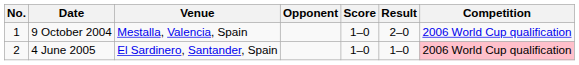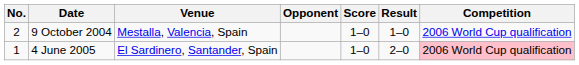9 October 2004 | No.: 1 -> 2
9 October 2004 | Result: 2–0 -> 1–0
4 June 2005 | No.: 2 -> 1
4 June 2005 | Result: 1–0 -> 2–0
